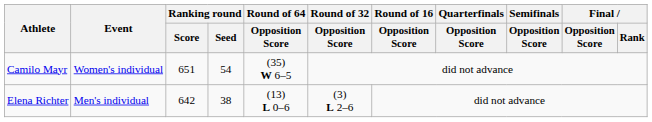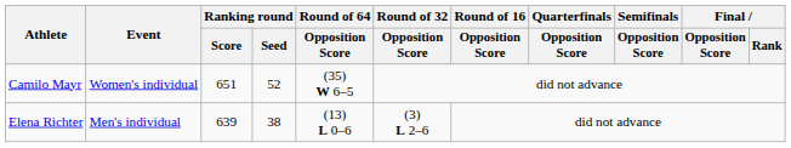Camilo Mayr | Ranking round / Seed: 54 -> 52
Elena Richter | Ranking round / Score: 642 -> 639
